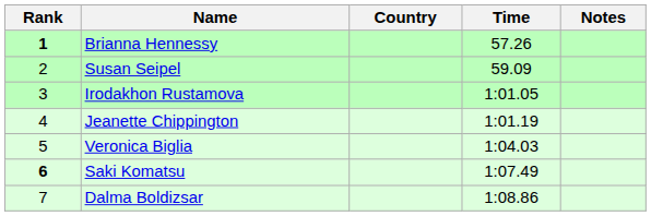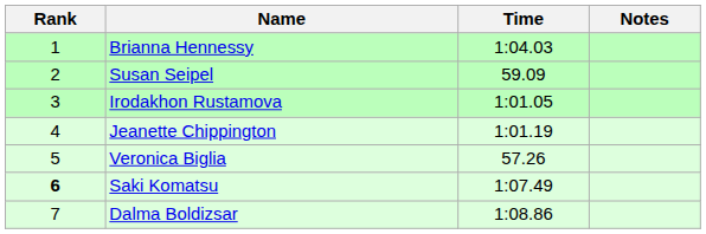- column: Country
Brianna Hennessy | Rank: bold -> normal
Brianna Hennessy | Time: 57.26 -> 1:04.03
Veronica Biglia | Time: 1:04.03 -> 57.26
